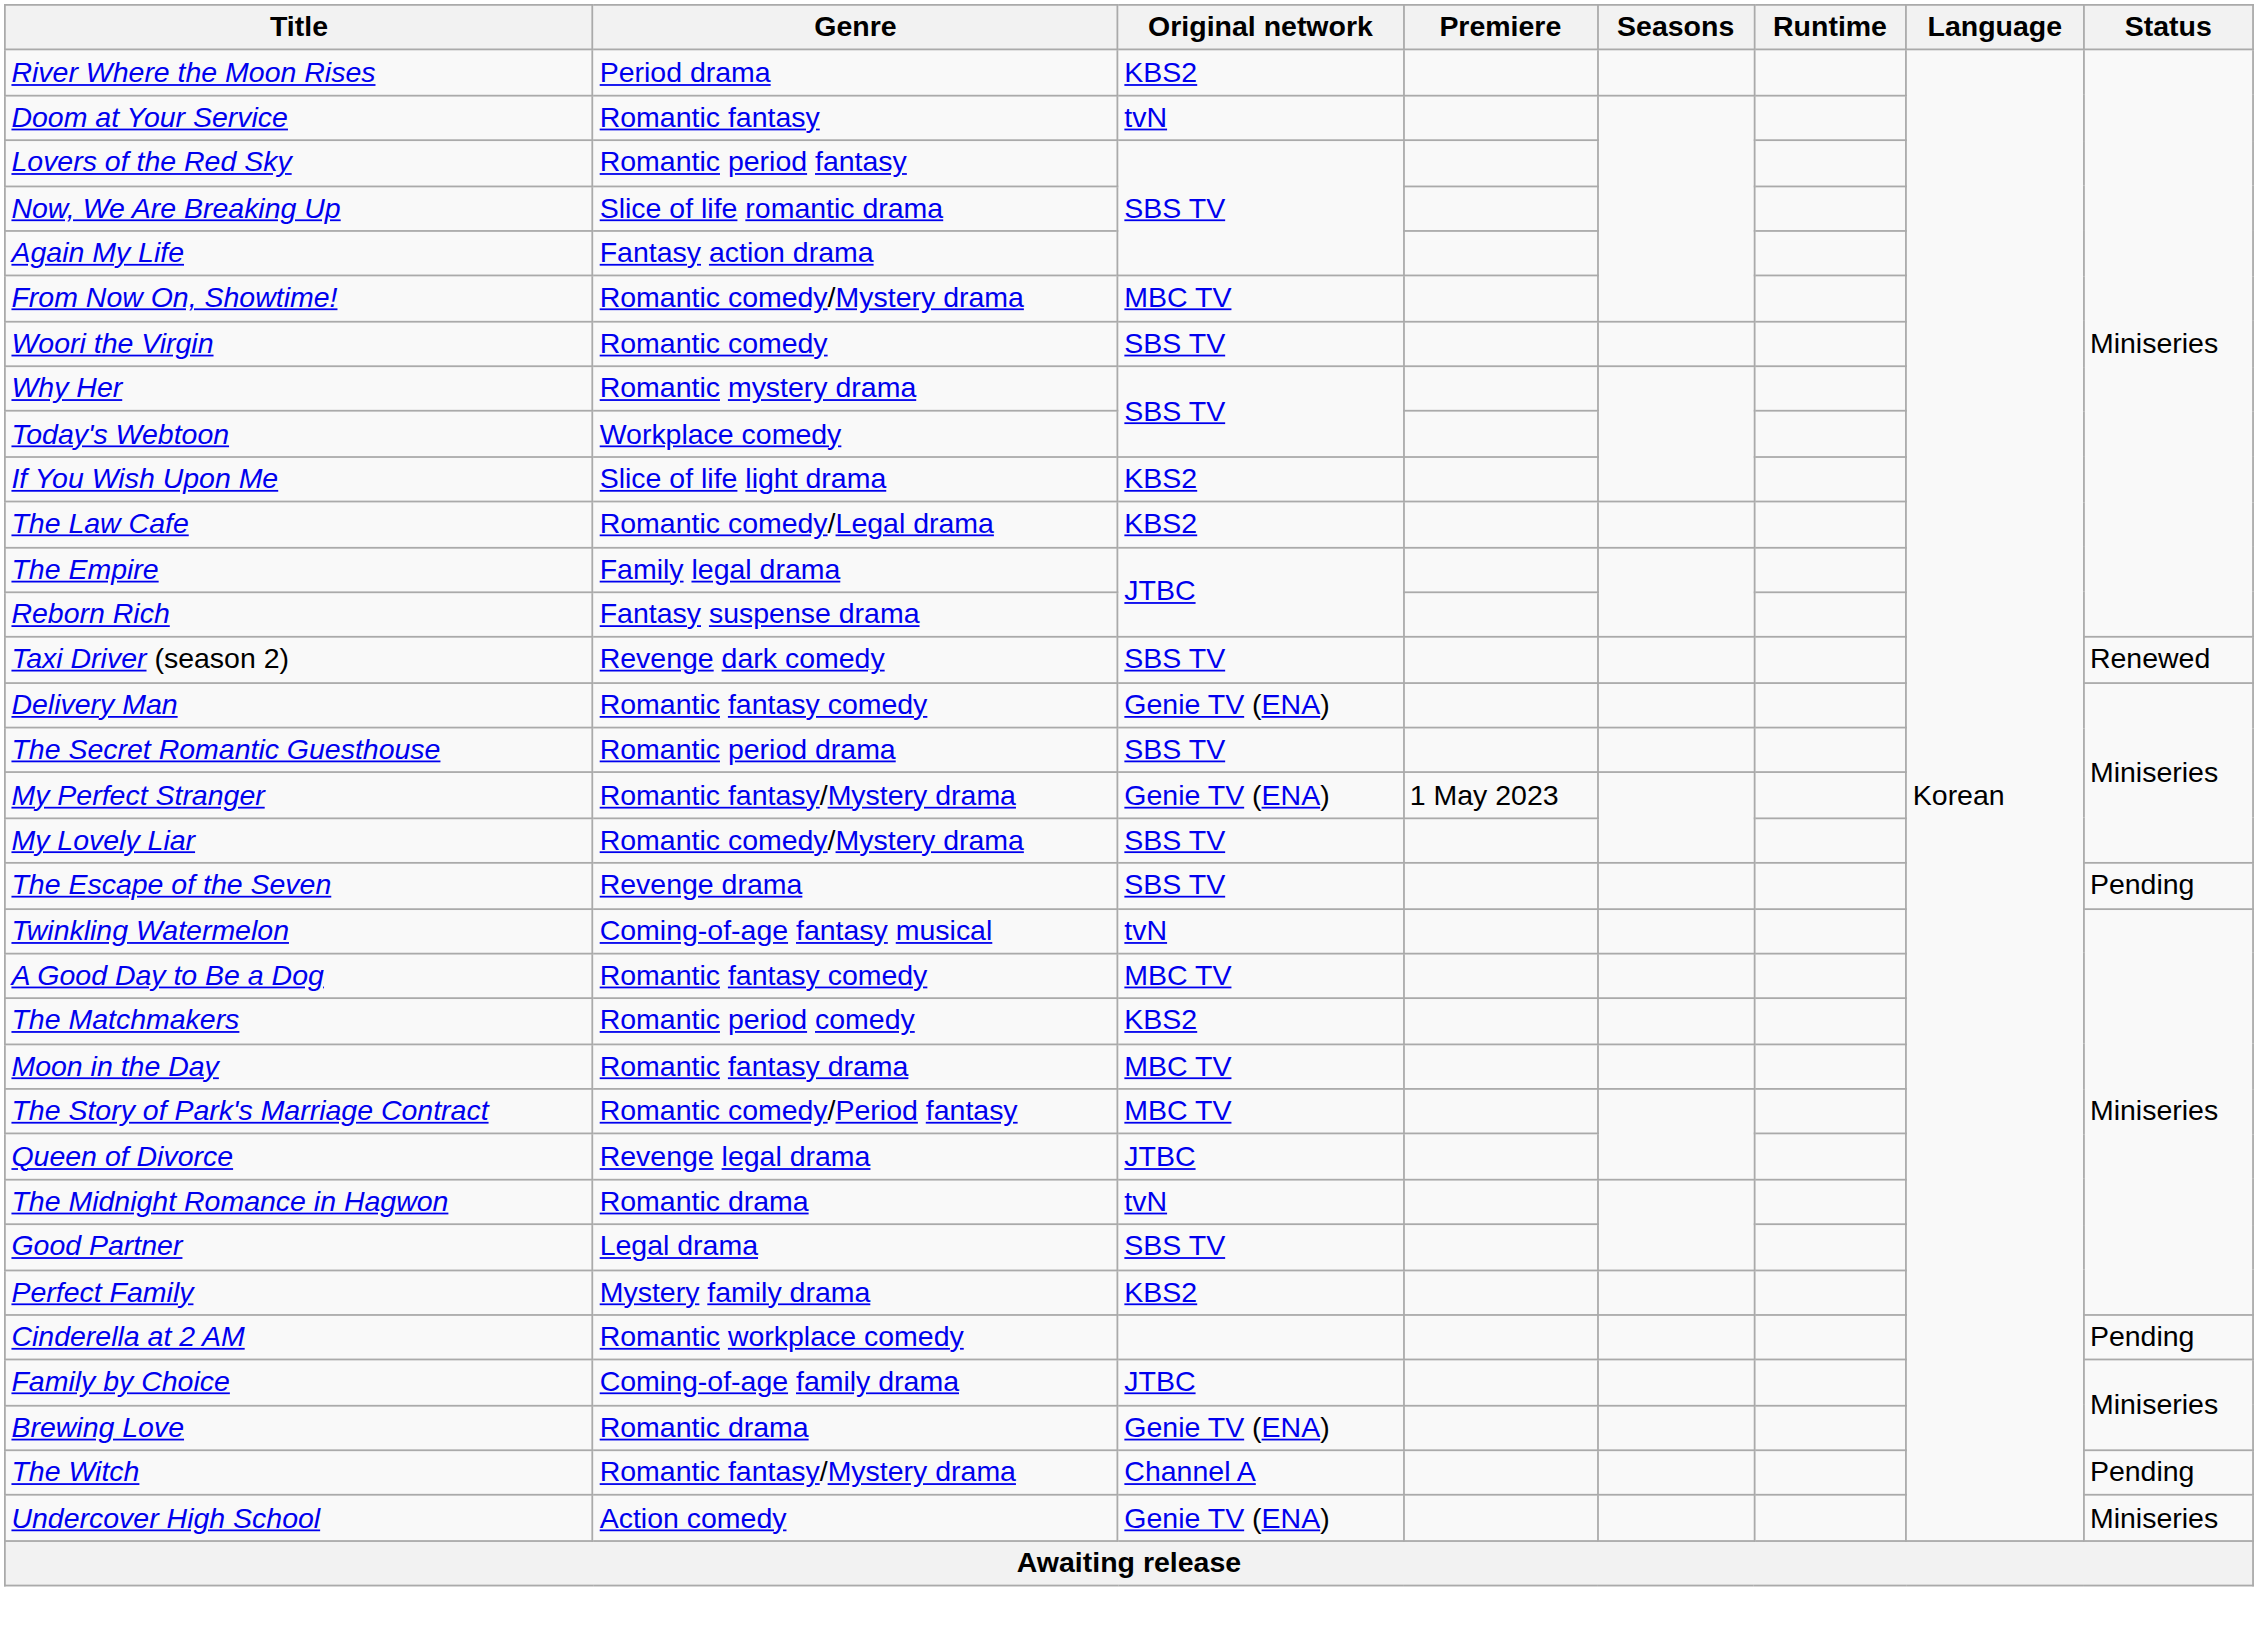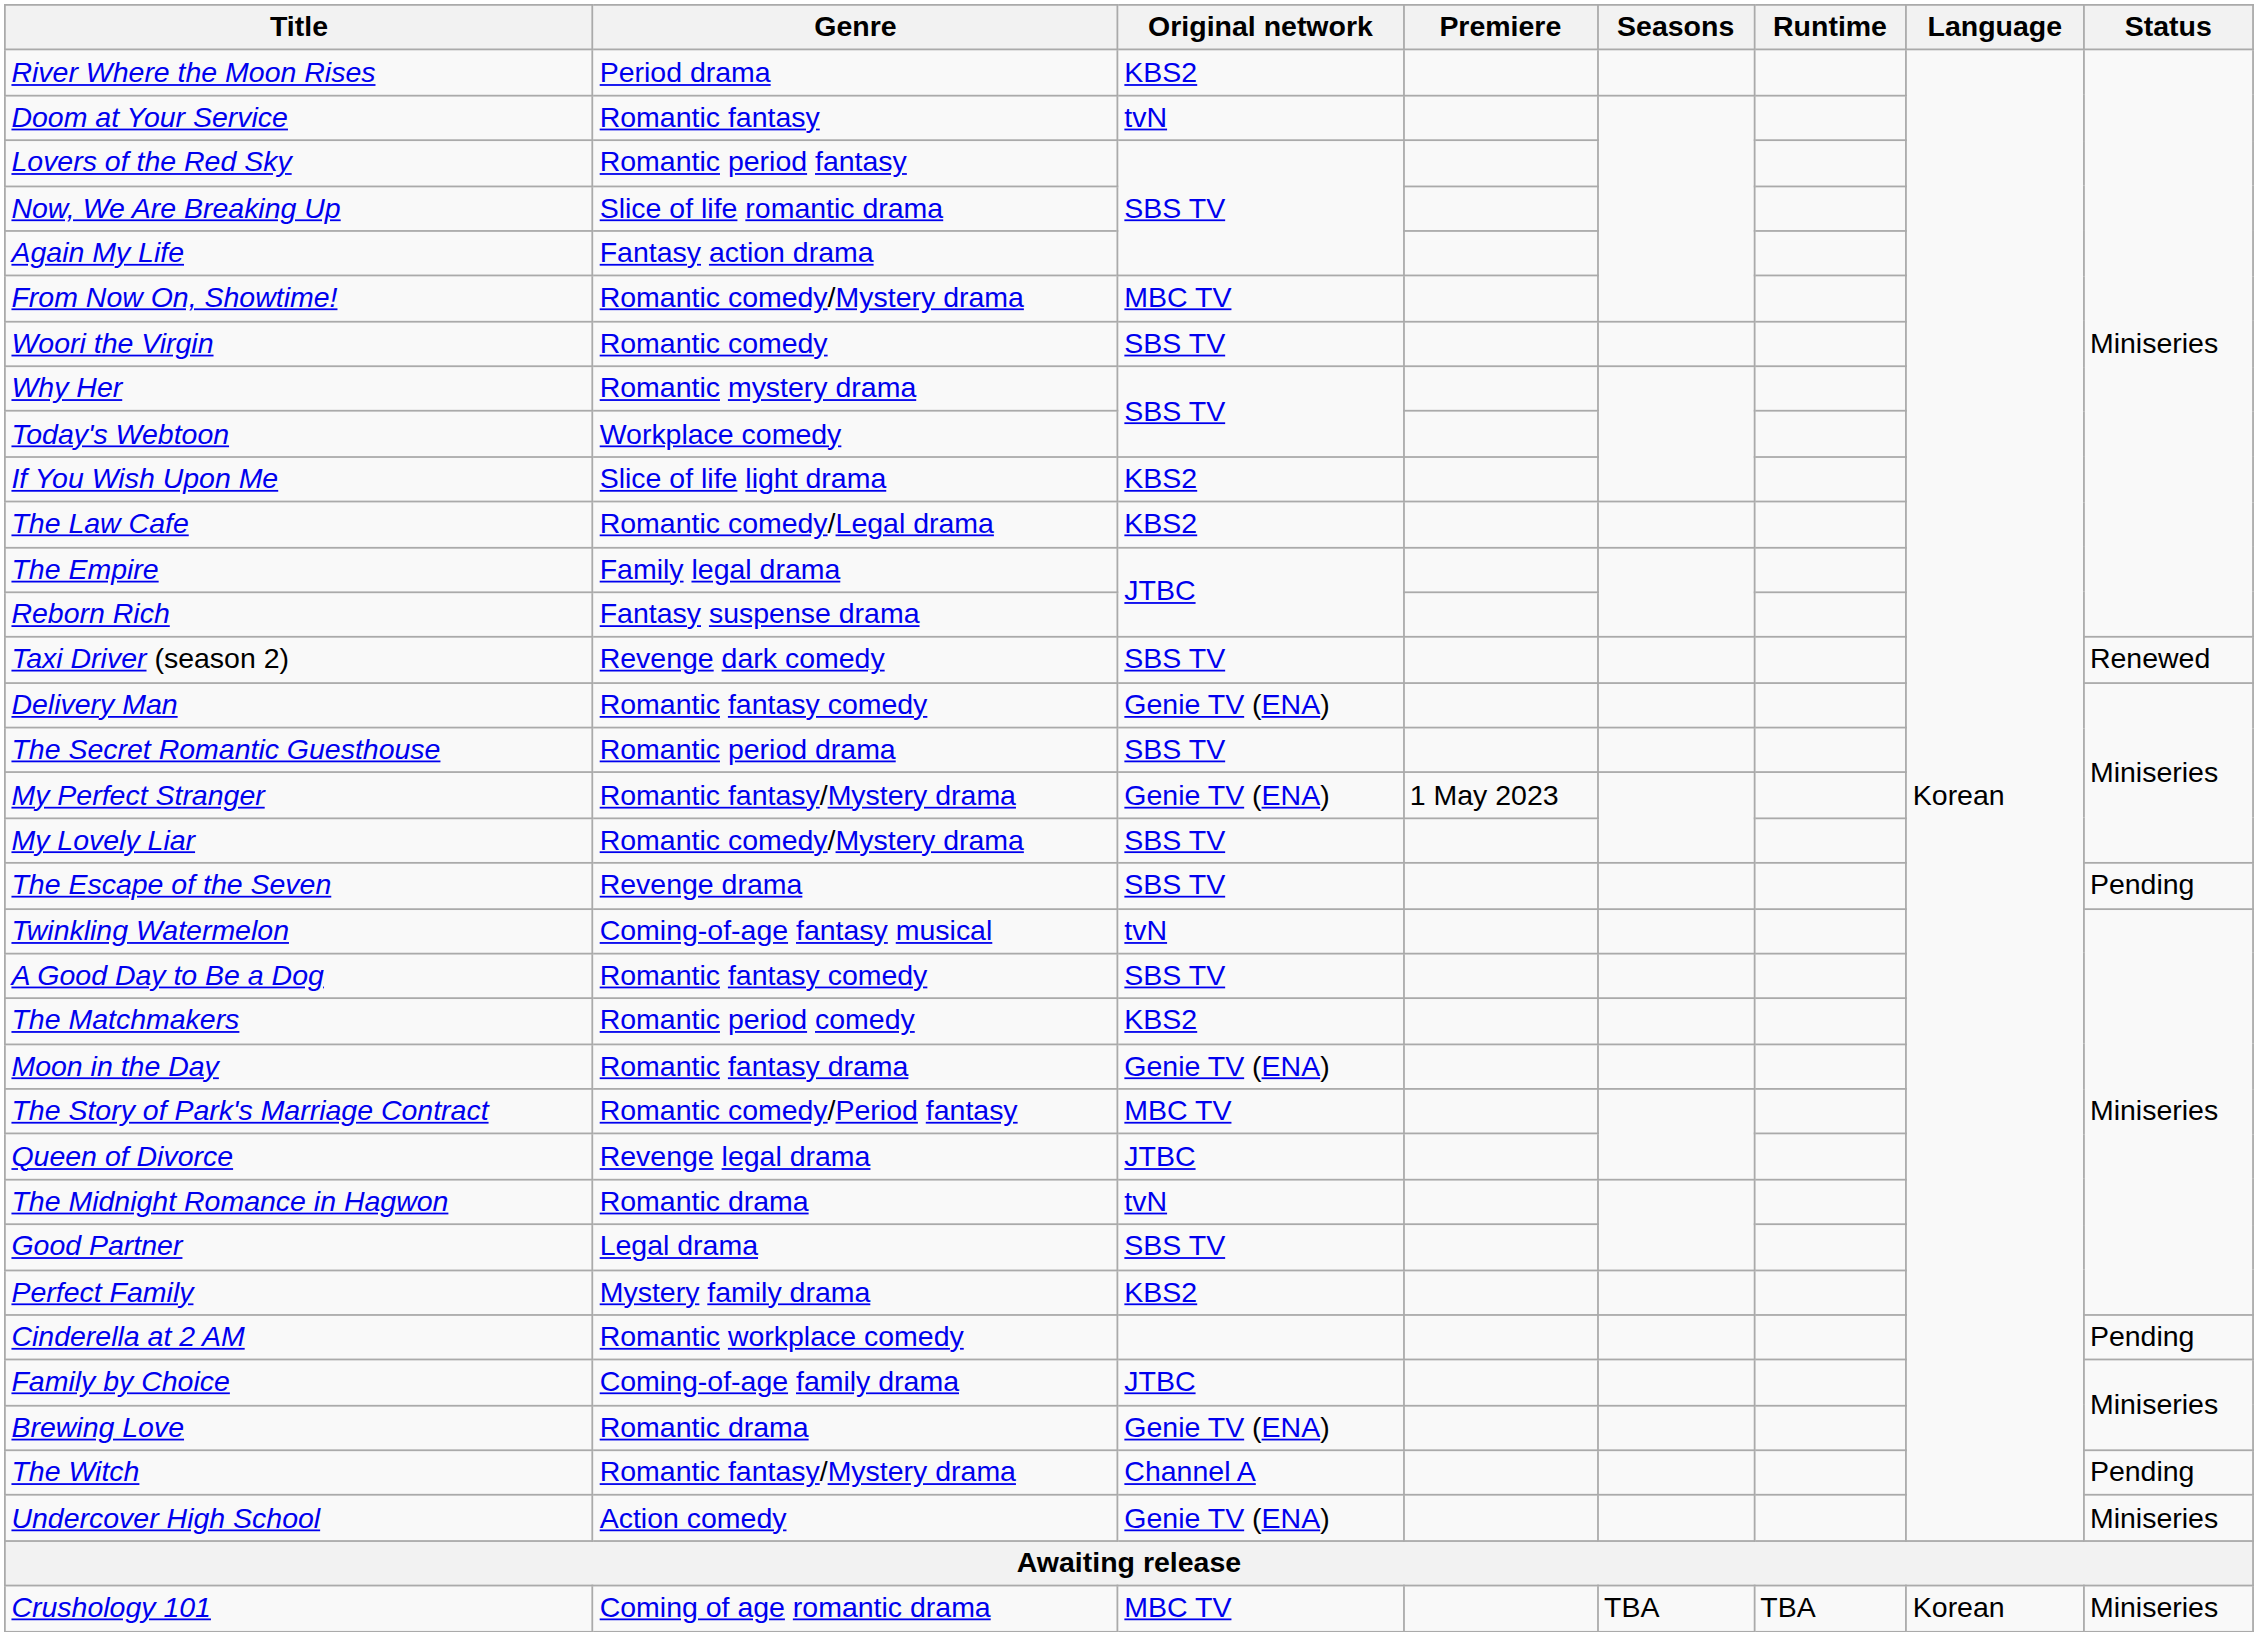A Good Day to Be a Dog | Original network: MBC TV -> SBS TV
Moon in the Day | Original network: MBC TV -> Genie TV (ENA)
+ row: Crushology 101 | Coming of age romantic drama | MBC TV | TBA | TBA | Korean | Miniseries
